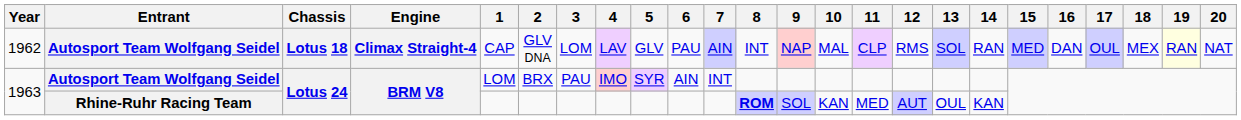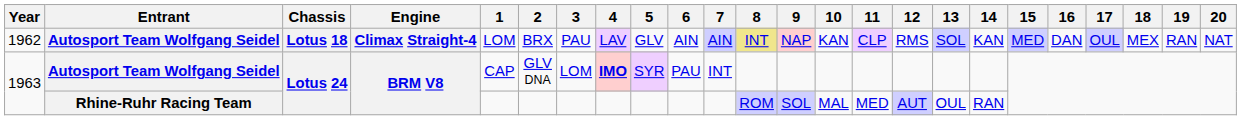1962 | 1: CAP -> LOM
1962 | 2: GLV DNA -> BRX
1962 | 3: LOM -> PAU
1962 | 6: PAU -> AIN
1962 | 8: no background -> khaki background
1962 | 10: MAL -> KAN
1962 | 14: RAN -> KAN
1962 | 19: lightyellow background -> no background
1963 / Autosport Team Wolfgang Seidel | 1: LOM -> CAP
1963 / Autosport Team Wolfgang Seidel | 2: BRX -> GLV DNA
1963 / Autosport Team Wolfgang Seidel | 3: PAU -> LOM
1963 / Autosport Team Wolfgang Seidel | 4: normal -> bold
1963 / Autosport Team Wolfgang Seidel | 6: AIN -> PAU
1963 / Rhine-Ruhr Racing Team | 8: bold -> normal
1963 / Rhine-Ruhr Racing Team | 10: KAN -> MAL
1963 / Rhine-Ruhr Racing Team | 14: KAN -> RAN
